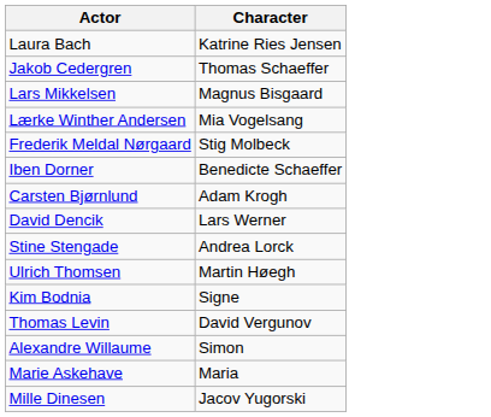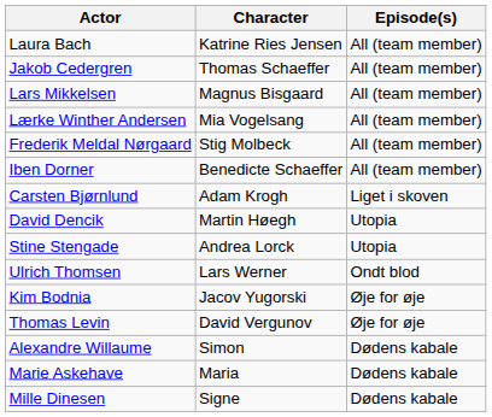+ column: Episode(s) | All (team member) | All (team member) | All (team member) | All (team member) | All (team member) | All (team member) | Liget i skoven | Utopia | Utopia | Ondt blod | Øje for øje | Øje for øje | Dødens kabale | Dødens kabale | Dødens kabale
David Dencik | Character: Lars Werner -> Martin Høegh
Ulrich Thomsen | Character: Martin Høegh -> Lars Werner
Kim Bodnia | Character: Signe -> Jacov Yugorski
Mille Dinesen | Character: Jacov Yugorski -> Signe
